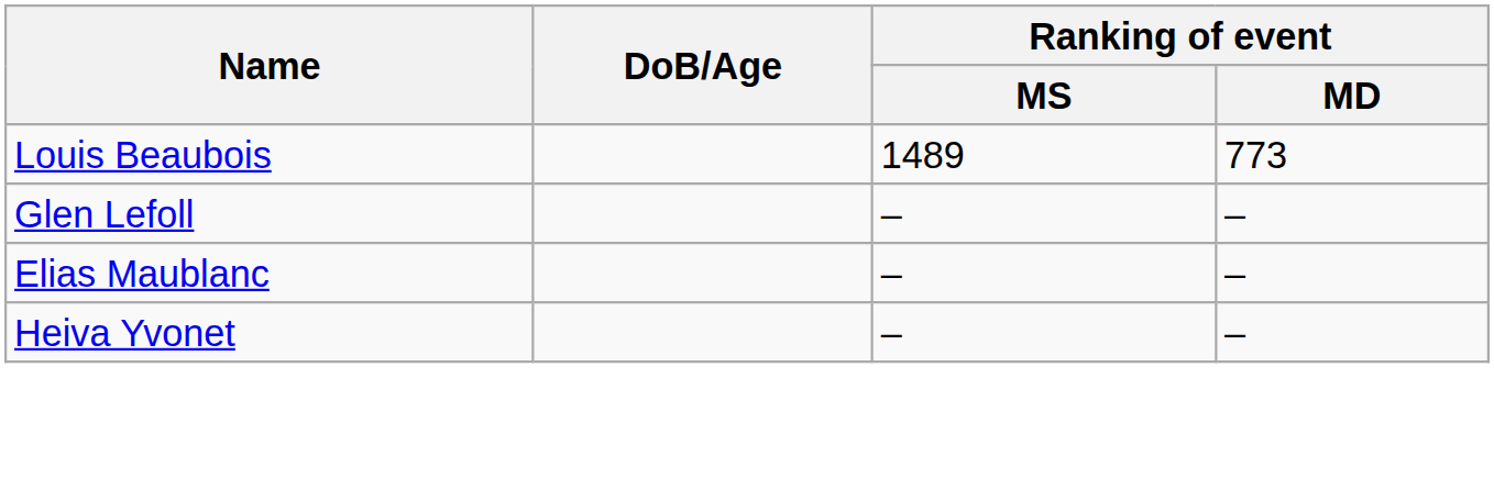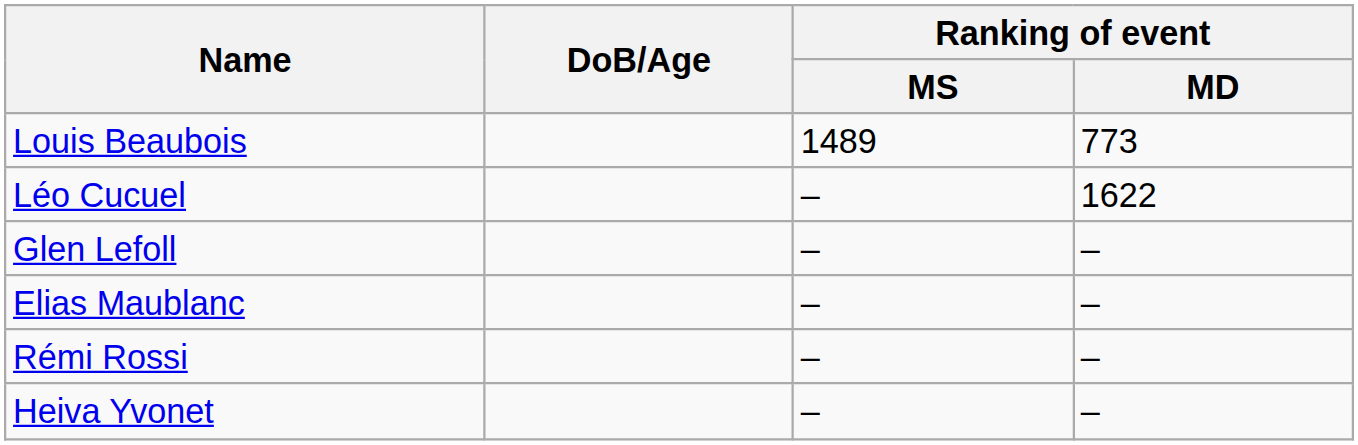+ row: Léo Cucuel | – | 1622
+ row: Rémi Rossi | – | –
